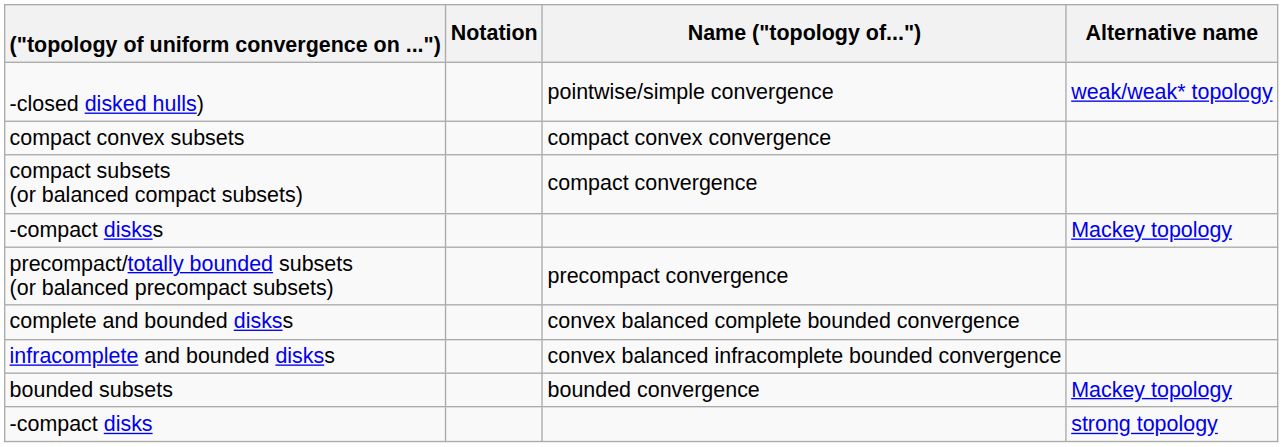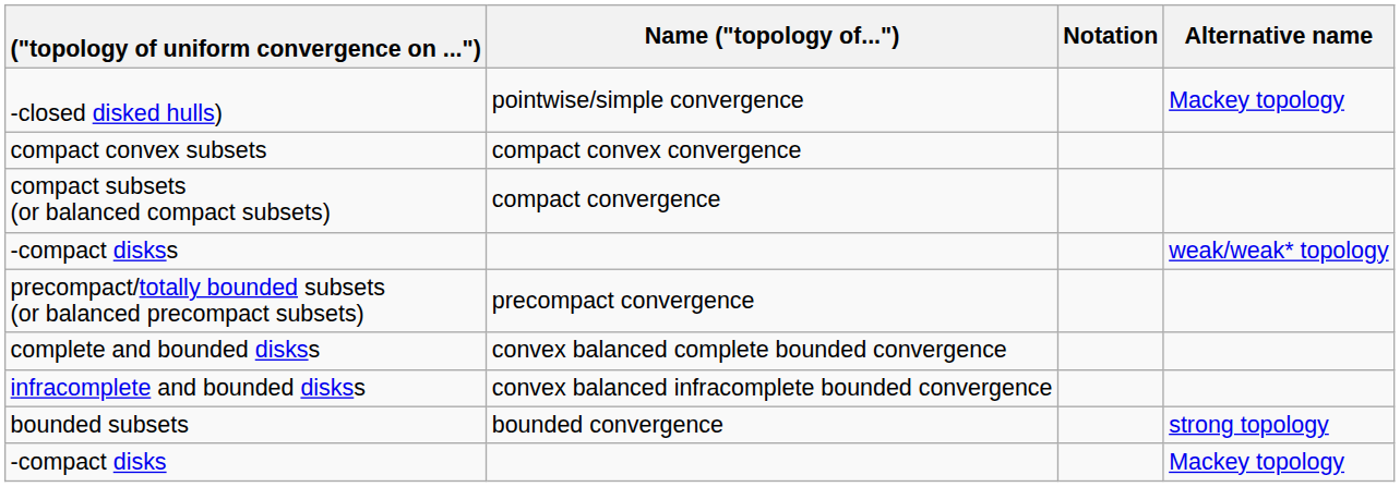columns swapped: Notation <-> Name ("topology of...")
-closed disked hulls) | Alternative name: weak/weak* topology -> Mackey topology
-compact diskss | Alternative name: Mackey topology -> weak/weak* topology
bounded subsets | Alternative name: Mackey topology -> strong topology
-compact disks | Alternative name: strong topology -> Mackey topology
